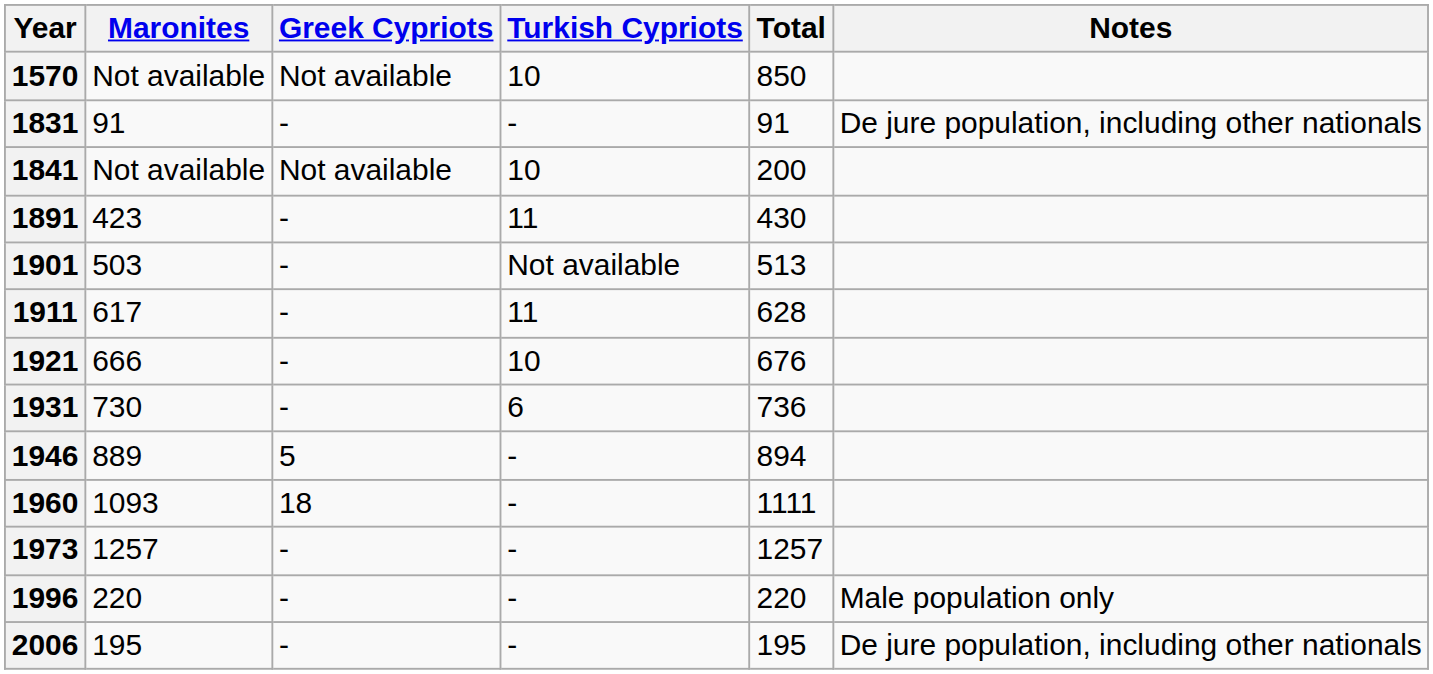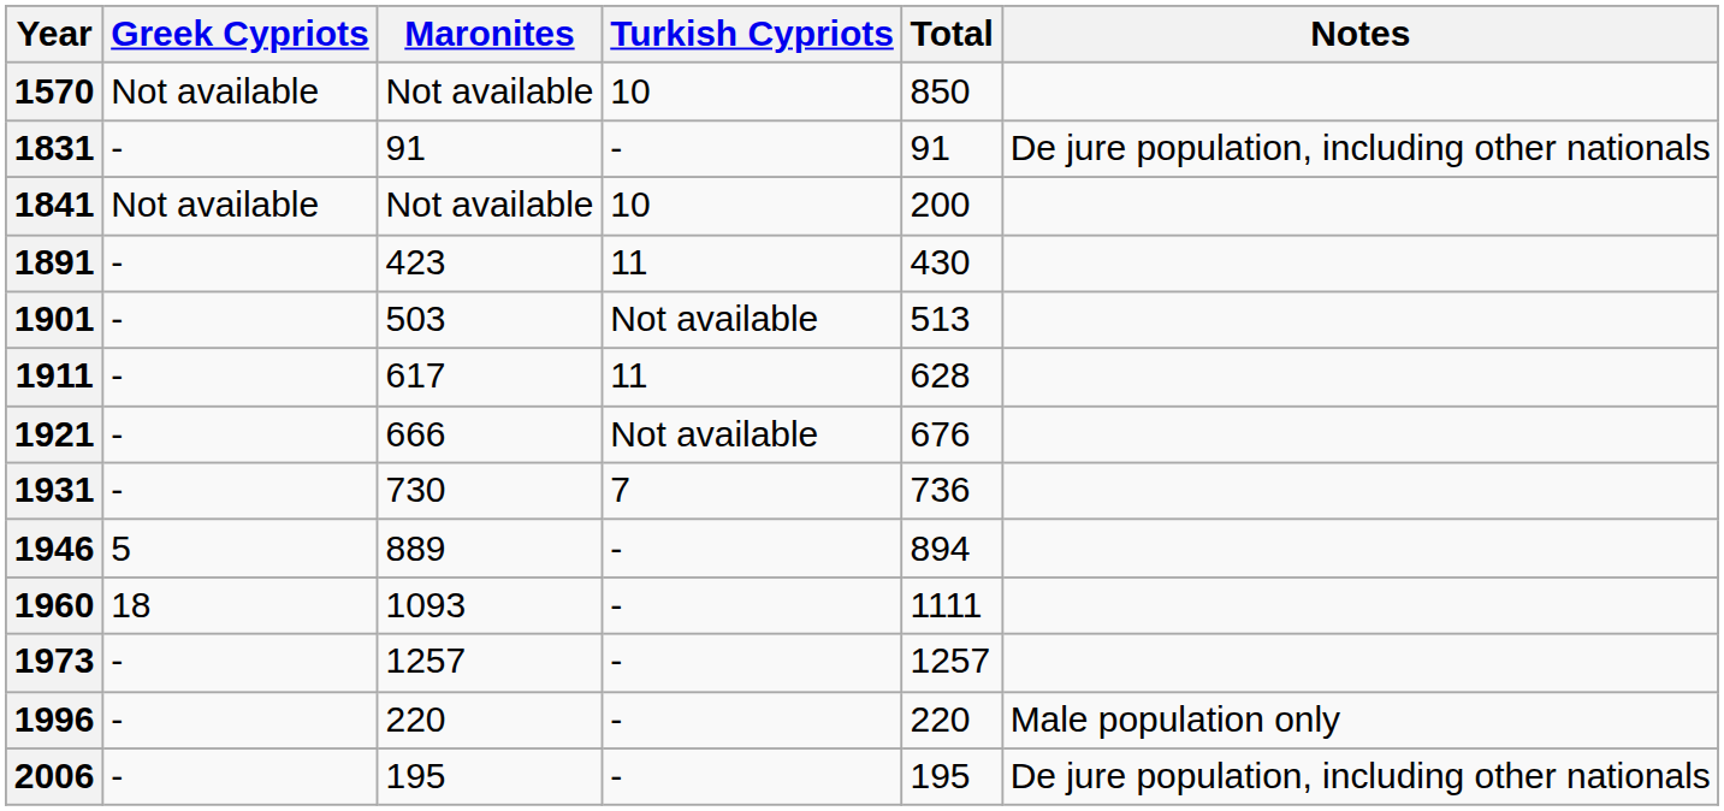columns swapped: Maronites <-> Greek Cypriots
1921 | Turkish Cypriots: 10 -> Not available
1931 | Turkish Cypriots: 6 -> 7
